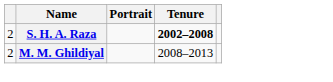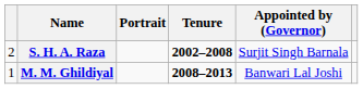+ column: Appointed by (Governor) | Surjit Singh Barnala | Banwari Lal Joshi
M. M. Ghildiyal | column 1: 2 -> 1
M. M. Ghildiyal | Tenure: normal -> bold
